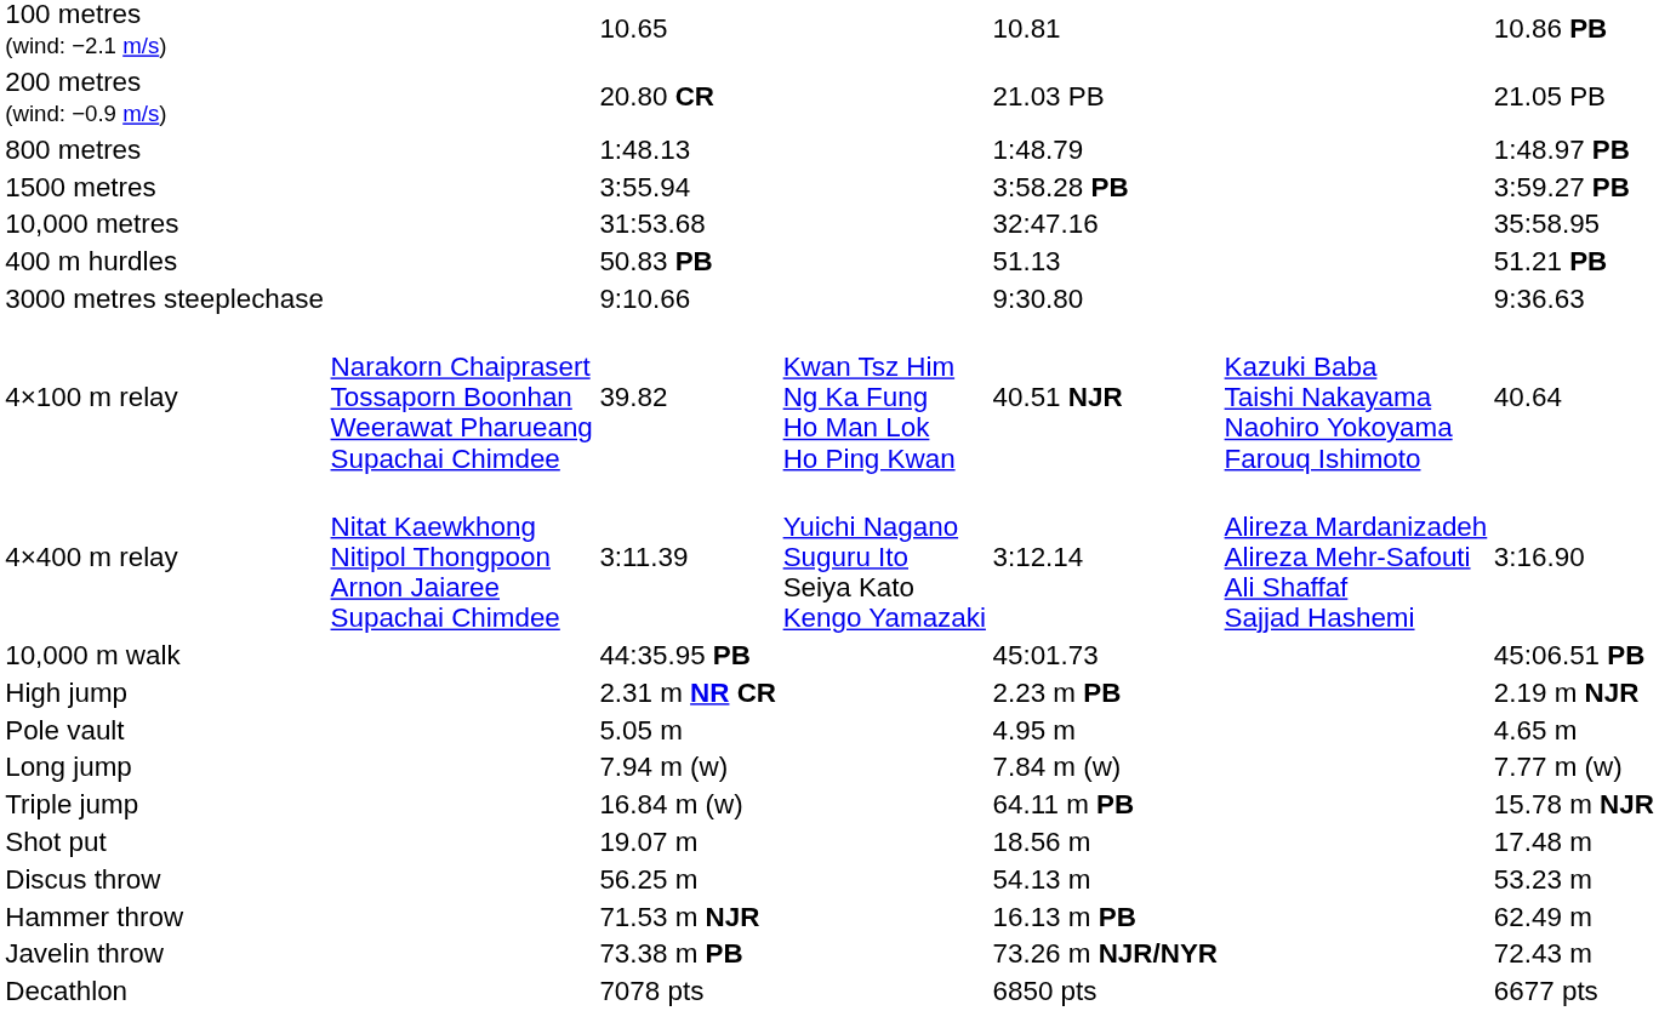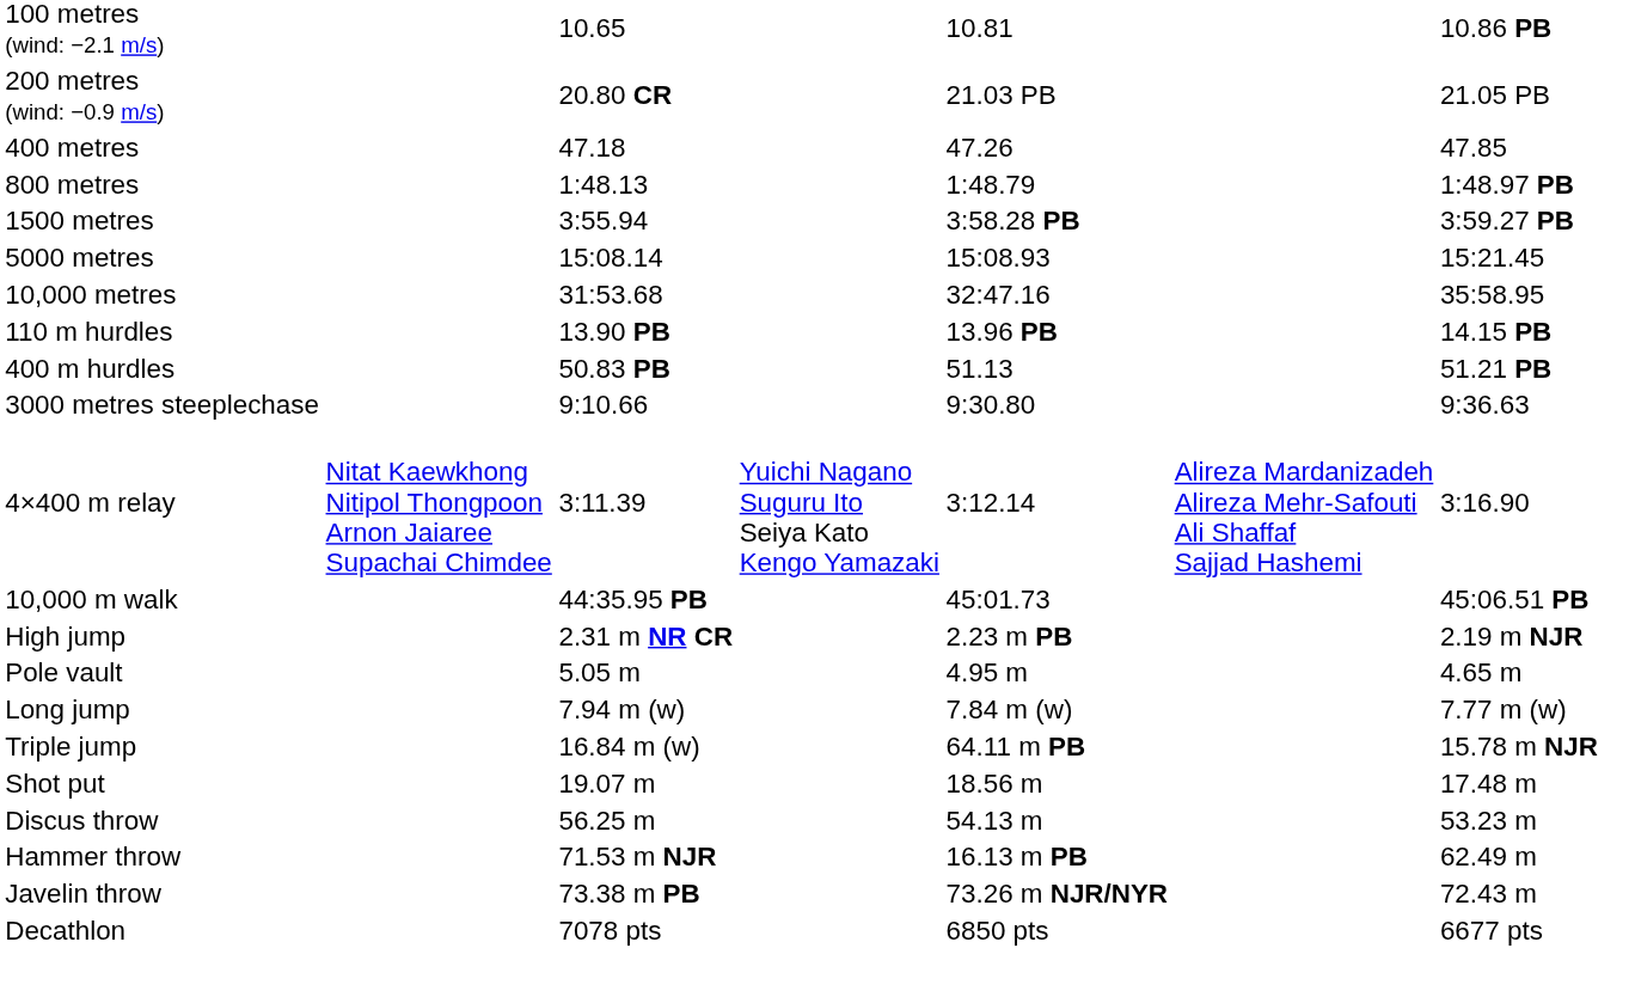+ row: 400 metres | 47.18 | 47.26 | 47.85
+ row: 5000 metres | 15:08.14 | 15:08.93 | 15:21.45
+ row: 110 m hurdles | 13.90 PB | 13.96 PB | 14.15 PB
- row: 4×100 m relay | Narakorn Chaiprasert Tossaporn Boonhan Weerawat Pharueang Supachai Chimdee | 39.82 | Kwan Tsz Him Ng Ka Fung Ho Man Lok Ho Ping Kwan | 40.51 NJR | Kazuki Baba Taishi Nakayama Naohiro Yokoyama Farouq Ishimoto | 40.64
